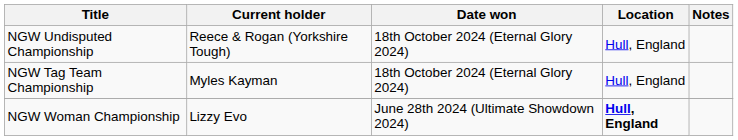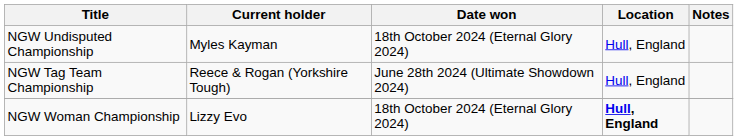NGW Undisputed Championship | Current holder: Reece & Rogan (Yorkshire Tough) -> Myles Kayman
NGW Tag Team Championship | Current holder: Myles Kayman -> Reece & Rogan (Yorkshire Tough)
NGW Tag Team Championship | Date won: 18th October 2024 (Eternal Glory 2024) -> June 28th 2024 (Ultimate Showdown 2024)
NGW Woman Championship | Date won: June 28th 2024 (Ultimate Showdown 2024) -> 18th October 2024 (Eternal Glory 2024)
